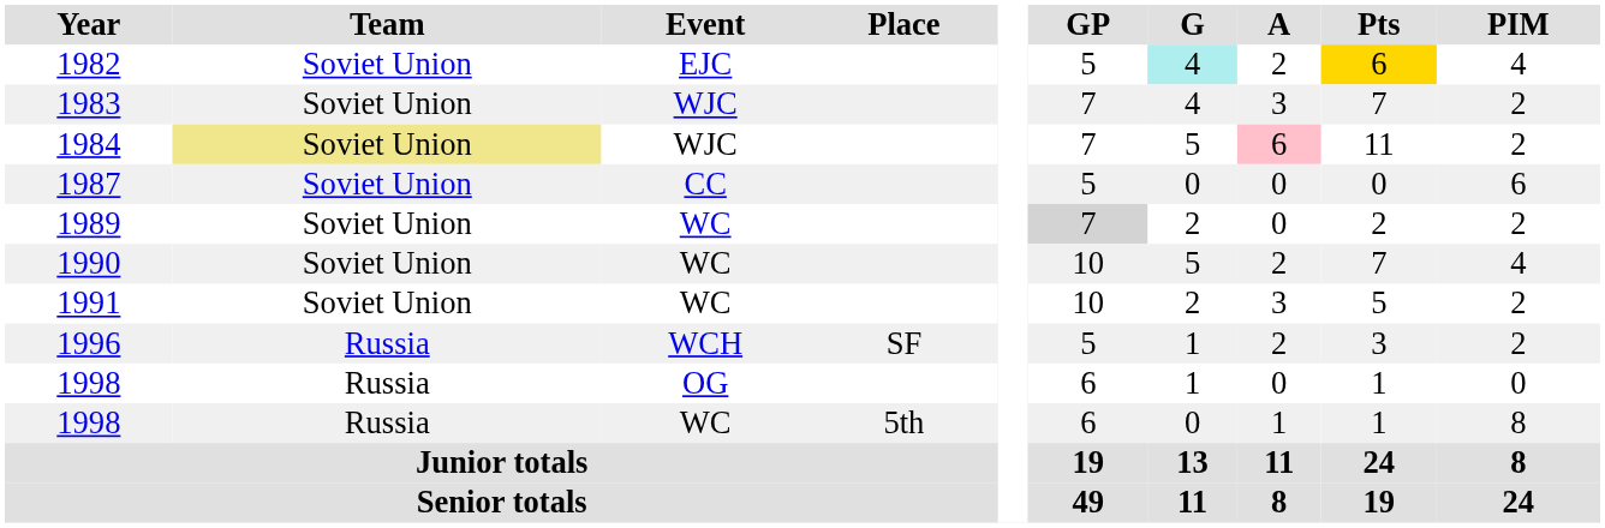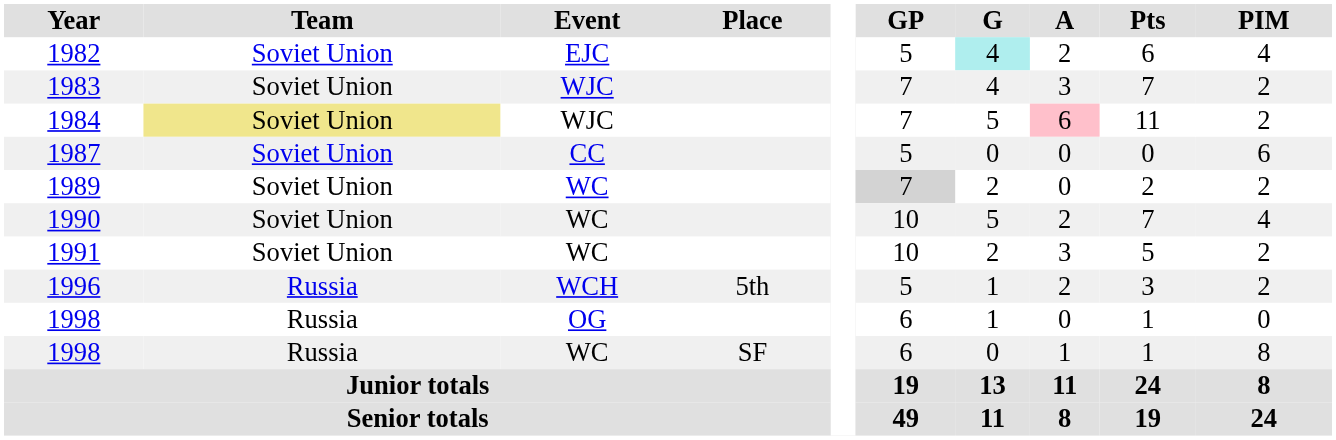1982 | Pts: gold background -> no background
1996 | Place: SF -> 5th
1998 / WC | Place: 5th -> SF
